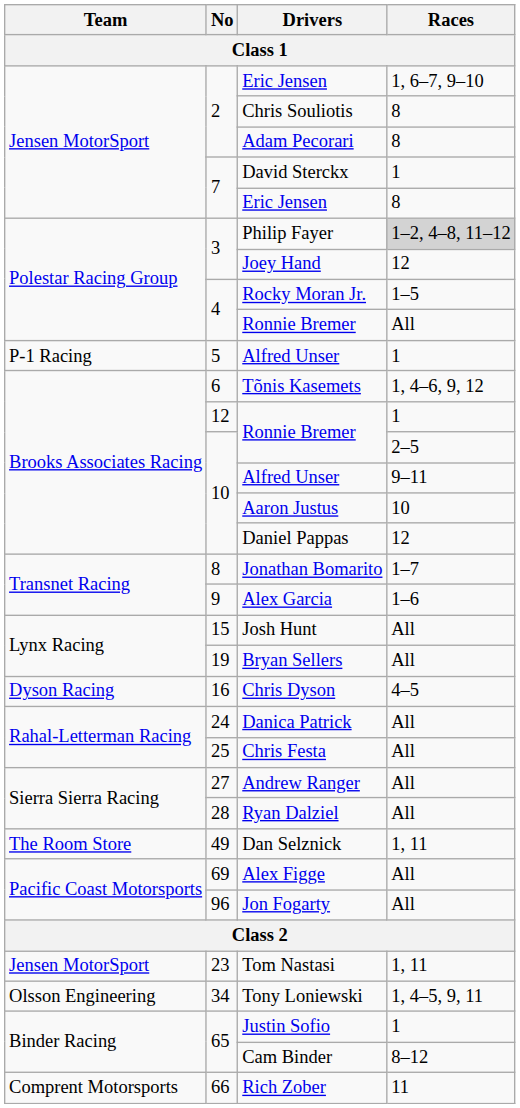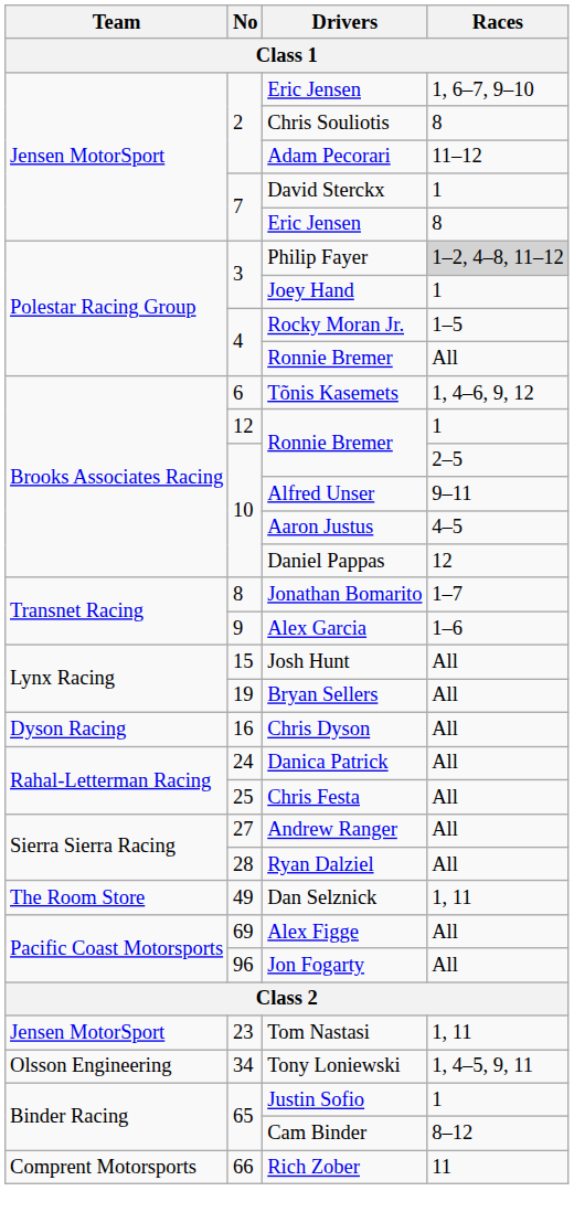Adam Pecorari | Races: 8 -> 11–12
Joey Hand | Races: 12 -> 1
- row: P-1 Racing | 5 | Alfred Unser | 1
Aaron Justus | Races: 10 -> 4–5
Chris Dyson | Races: 4–5 -> All
